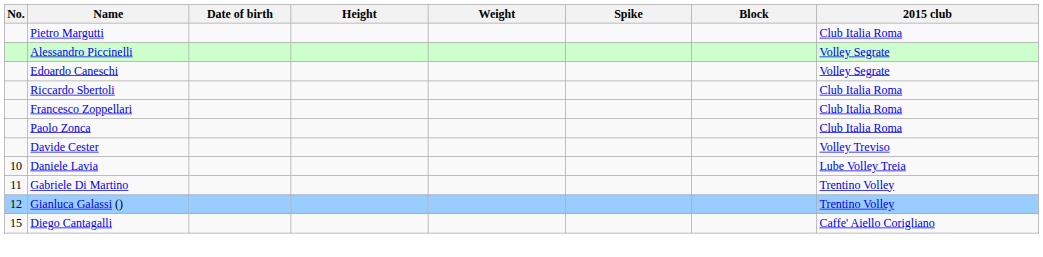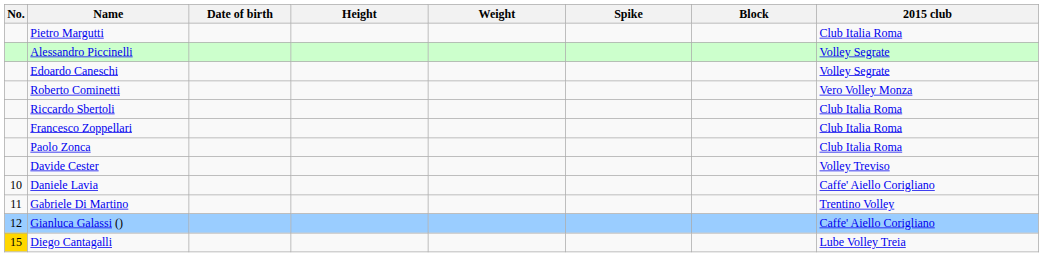+ row: Roberto Cominetti | Vero Volley Monza
Daniele Lavia | 2015 club: Lube Volley Treia -> Caffe' Aiello Corigliano
Gianluca Galassi () | 2015 club: Trentino Volley -> Caffe' Aiello Corigliano
Diego Cantagalli | No.: no background -> gold background
Diego Cantagalli | 2015 club: Caffe' Aiello Corigliano -> Lube Volley Treia
